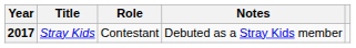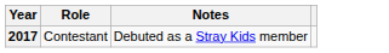- column: Title | Stray Kids
